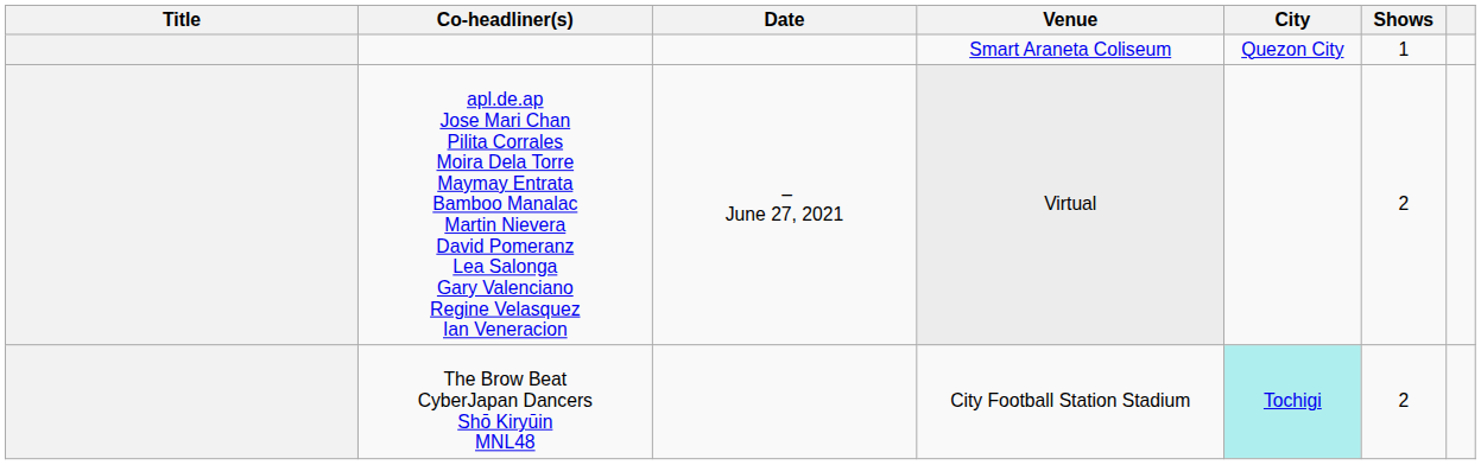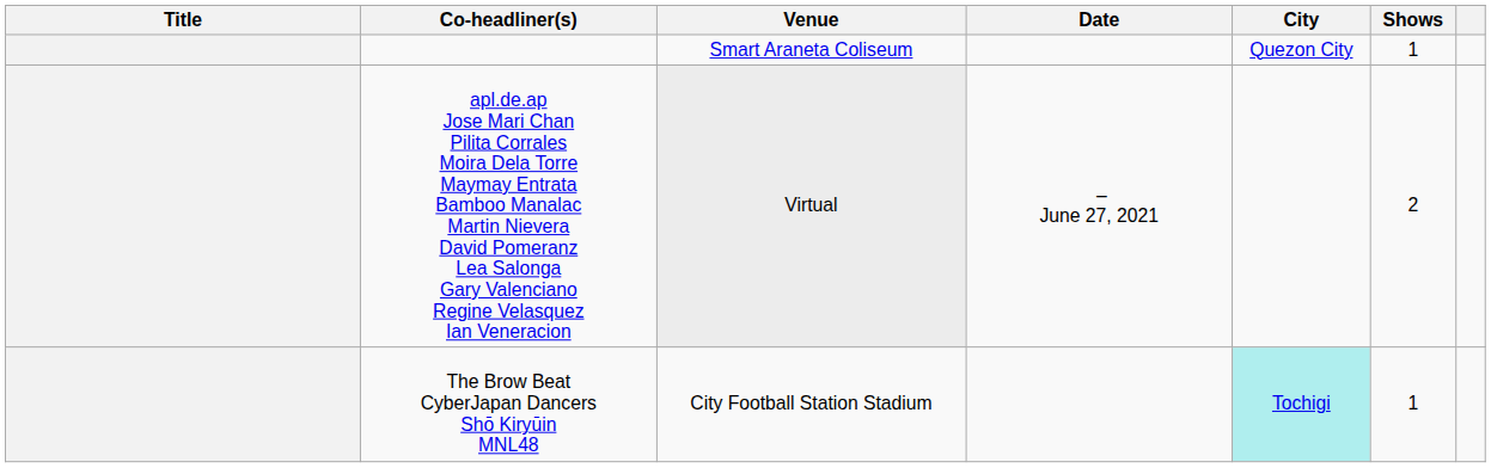columns swapped: Date <-> Venue
The Brow Beat CyberJapan Dancers Shō Kiryūin MNL48 | Shows: 2 -> 1
